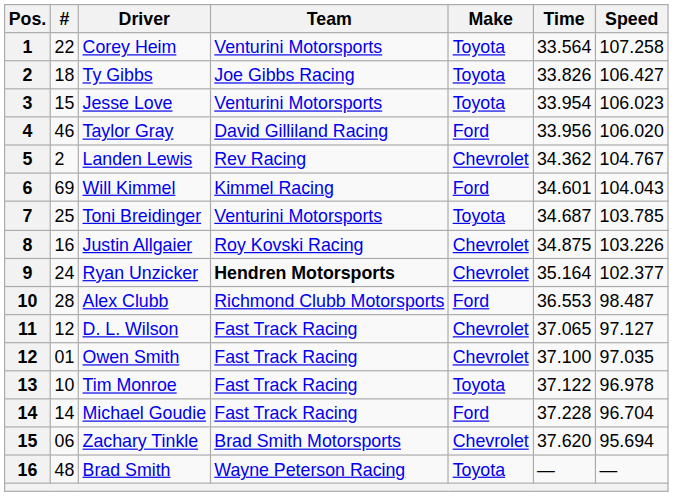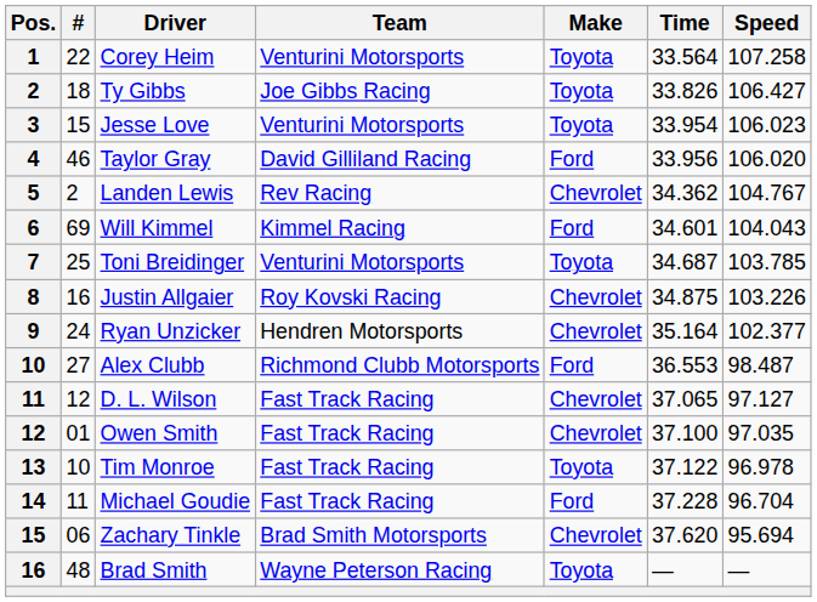Ryan Unzicker | Team: bold -> normal
Alex Clubb | #: 28 -> 27
Michael Goudie | #: 14 -> 11
